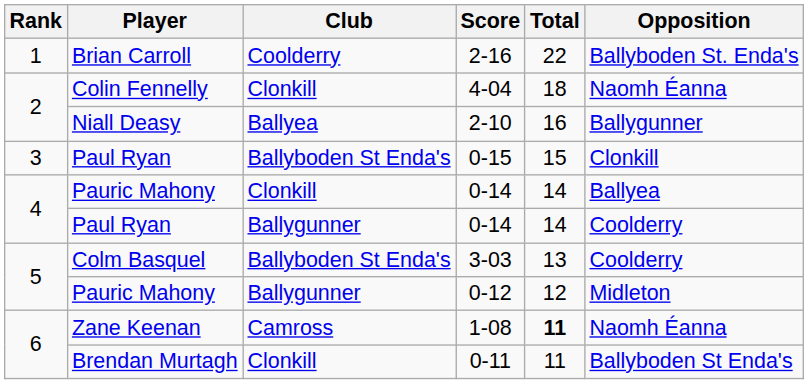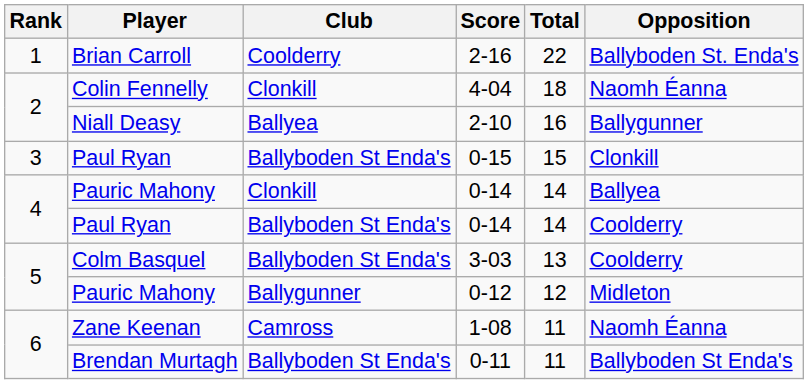Paul Ryan / 0-14 | Club: Ballygunner -> Ballyboden St Enda's
1-08 | Total: bold -> normal
0-11 | Club: Clonkill -> Ballyboden St Enda's
